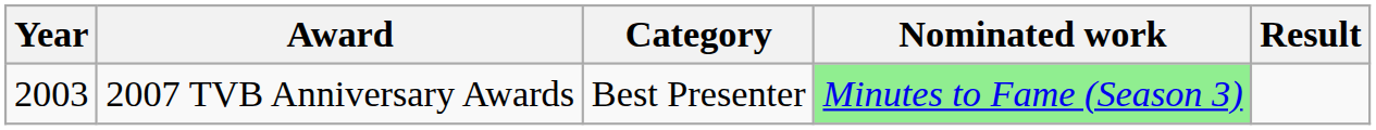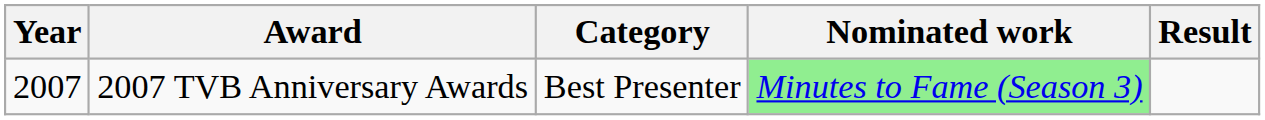2007 TVB Anniversary Awards | Year: 2003 -> 2007
